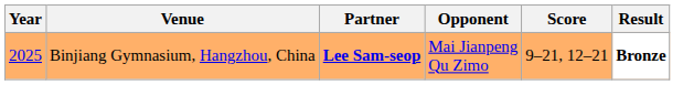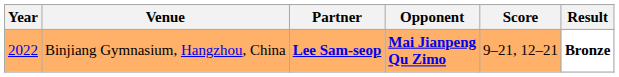Binjiang Gymnasium, Hangzhou, China | Year: 2025 -> 2022
Binjiang Gymnasium, Hangzhou, China | Opponent: normal -> bold
